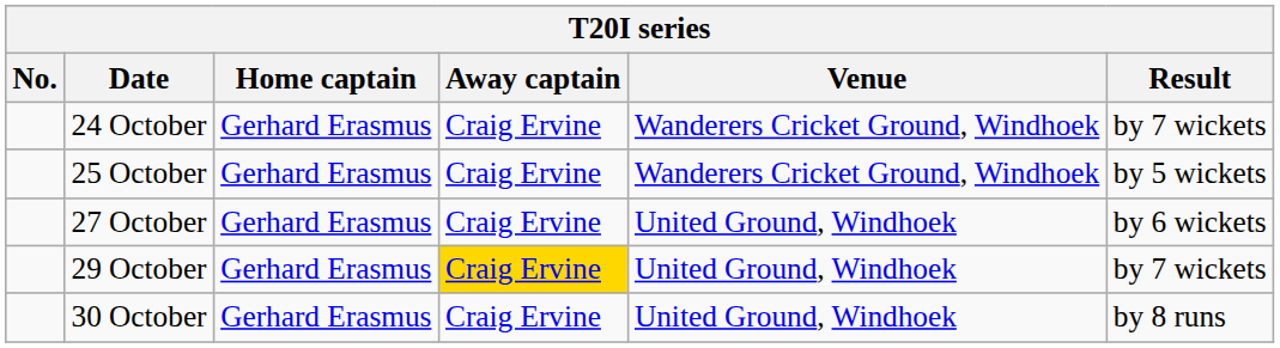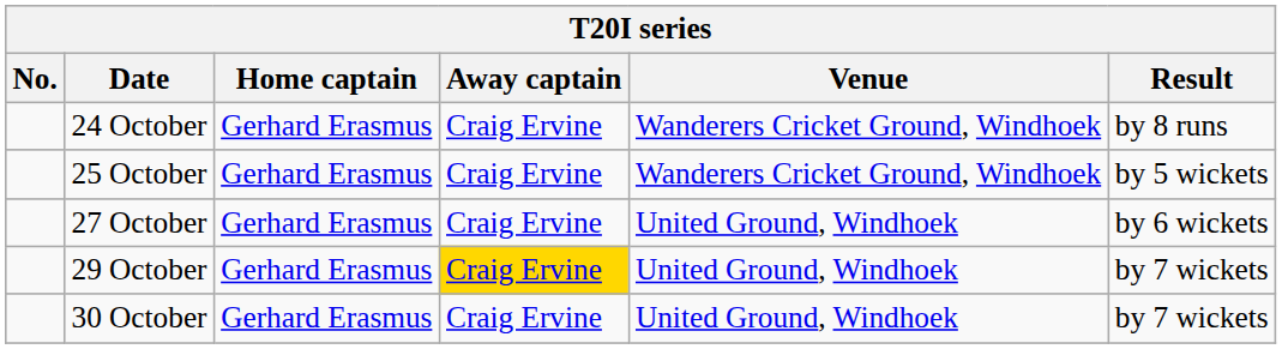24 October | Result: by 7 wickets -> by 8 runs
30 October | Result: by 8 runs -> by 7 wickets
